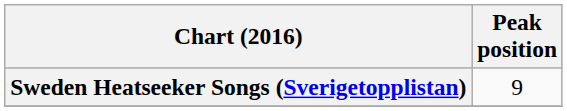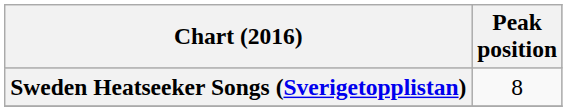Sweden Heatseeker Songs (Sverigetopplistan) | Peak position: 9 -> 8
